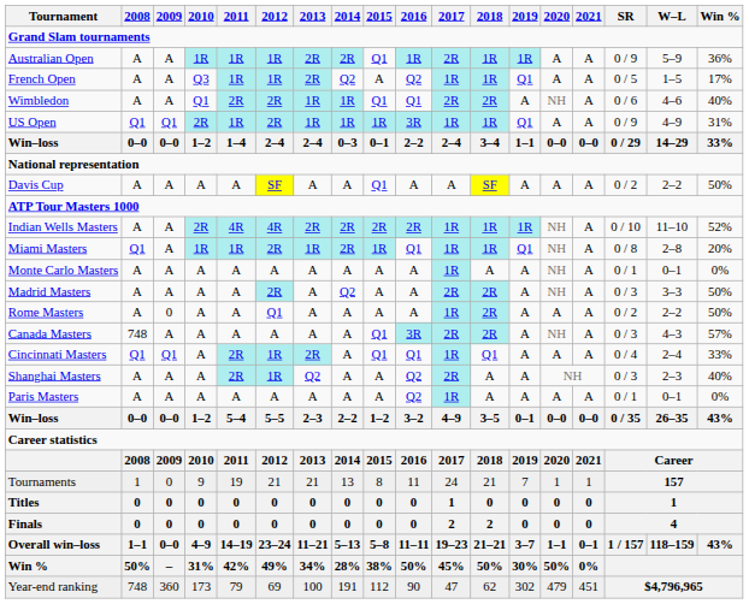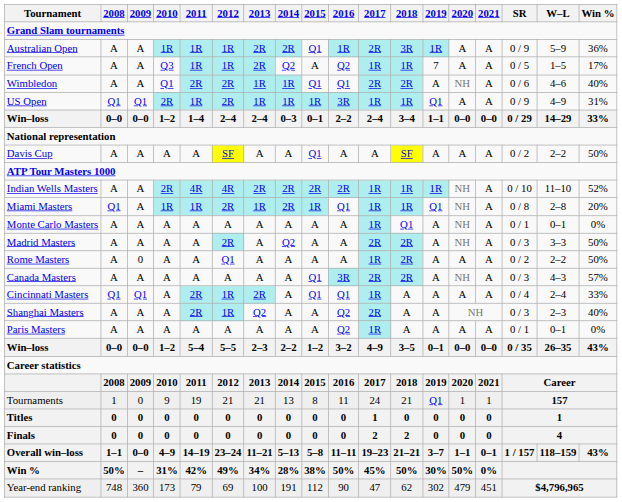Australian Open | 2018: 1R -> 3R
French Open | 2019: Q1 -> 7
Monte Carlo Masters | 2018: A -> Q1
Canada Masters | 2008: 748 -> A
Cincinnati Masters | 2018: Q1 -> A
Tournaments | 2019: 7 -> Q1
